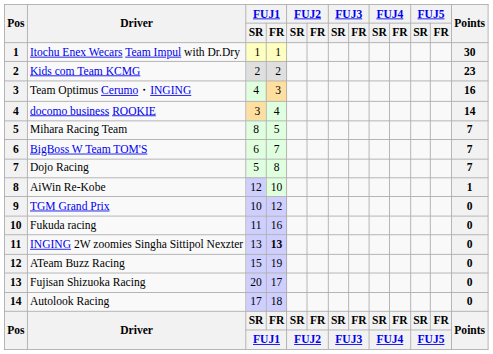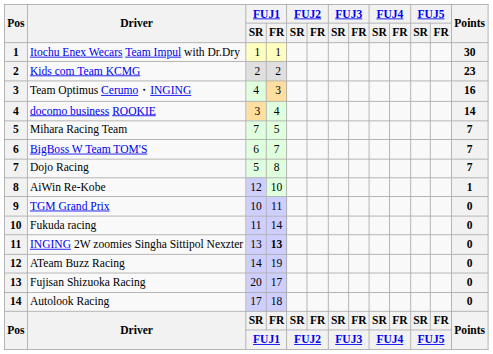Mihara Racing Team | FUJ1 / SR: 8 -> 7
TGM Grand Prix | FUJ1 / FR: 12 -> 11
Fukuda racing | FUJ1 / FR: 16 -> 14
ATeam Buzz Racing | FUJ1 / SR: 15 -> 14
